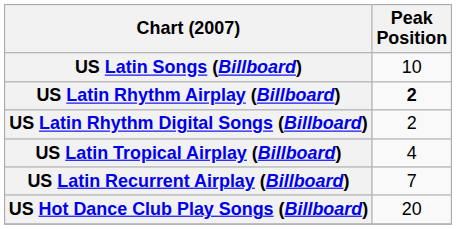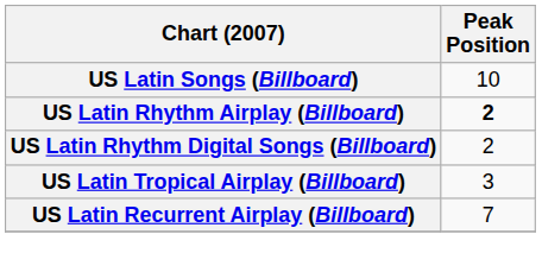US Latin Tropical Airplay (Billboard) | Peak Position: 4 -> 3
- row: US Hot Dance Club Play Songs (Billboard) | 20
